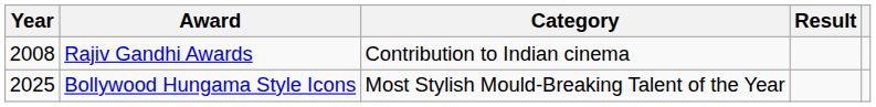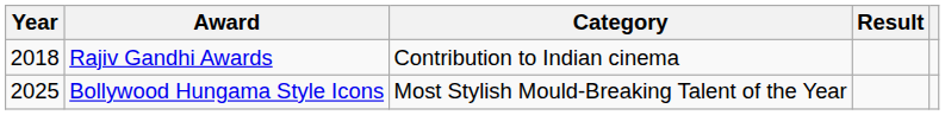Rajiv Gandhi Awards | Year: 2008 -> 2018
